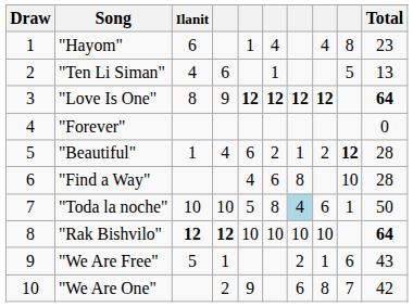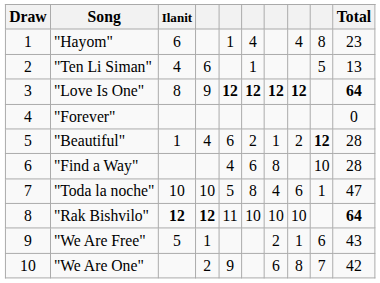"Toda la noche" | column 7: lightblue background -> no background
"Toda la noche" | Total: 50 -> 47
"Rak Bishvilo" | column 5: 10 -> 11
